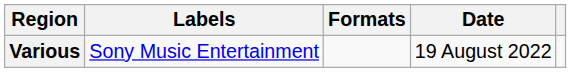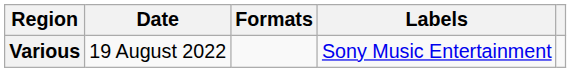columns swapped: Date <-> Labels
